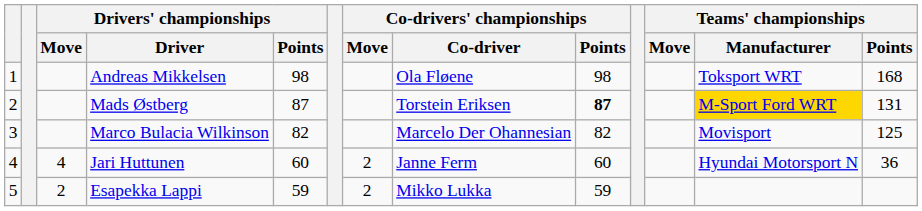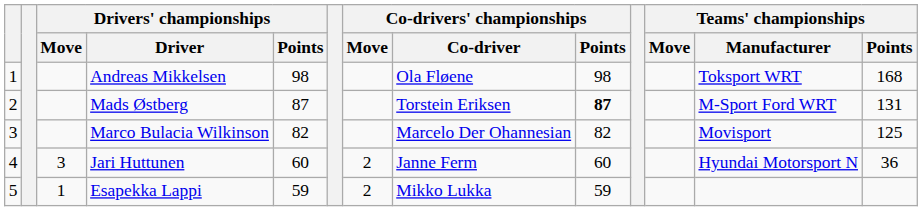Mads Østberg | Teams' championships / Manufacturer: gold background -> no background
Jari Huttunen | Drivers' championships / Move: 4 -> 3
Esapekka Lappi | Drivers' championships / Move: 2 -> 1
